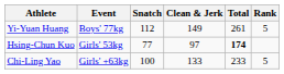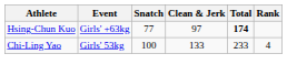- row: Yi-Yuan Huang | Boys' 77kg | 112 | 149 | 261 | 5
Hsing-Chun Kuo | Event: Girls' 53kg -> Girls' +63kg
Chi-Ling Yao | Event: Girls' +63kg -> Girls' 53kg
Chi-Ling Yao | Rank: 5 -> 4
